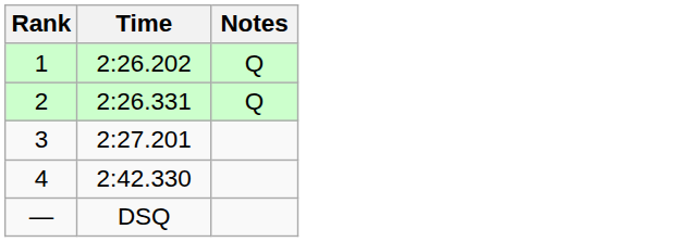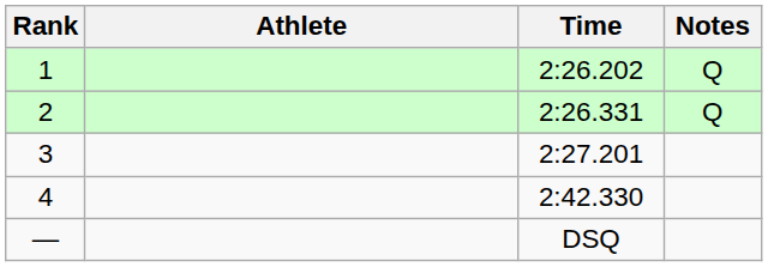+ column: Athlete
